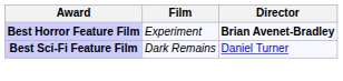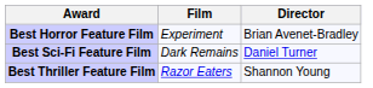Best Horror Feature Film | Director: bold -> normal
+ row: Best Thriller Feature Film | Razor Eaters | Shannon Young
